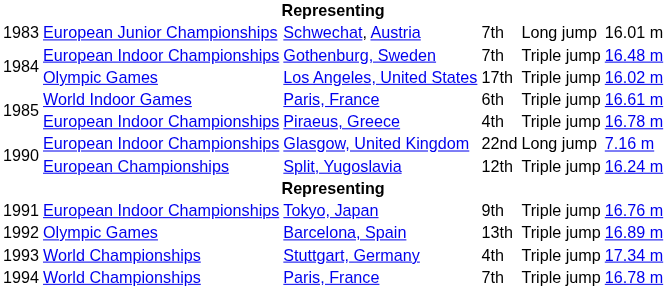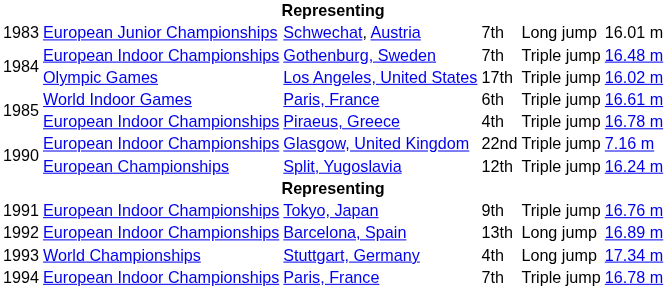Glasgow, United Kingdom | column 5: Long jump -> Triple jump
Barcelona, Spain | column 2: Olympic Games -> European Indoor Championships
Barcelona, Spain | column 5: Triple jump -> Long jump
Stuttgart, Germany | column 5: Triple jump -> Long jump
1994 / Paris, France | column 2: World Championships -> European Indoor Championships
